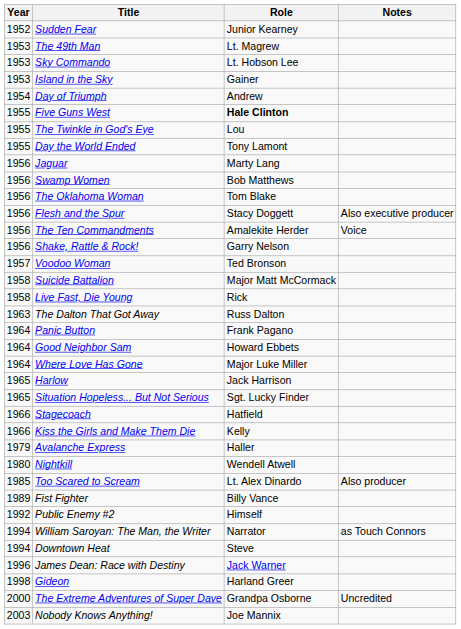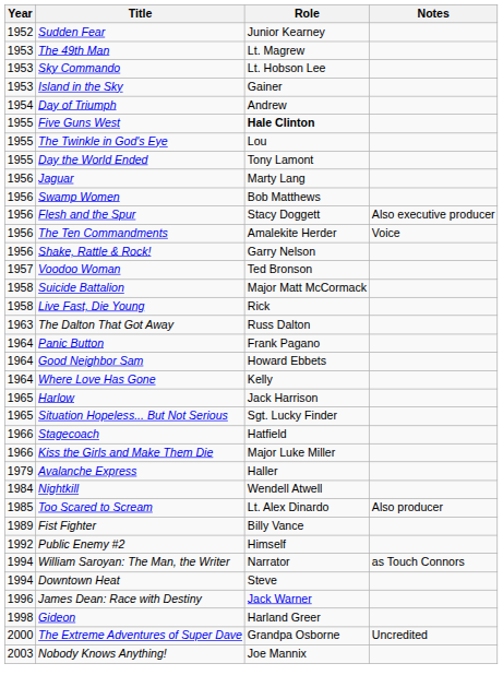- row: 1956 | The Oklahoma Woman | Tom Blake
Where Love Has Gone | Role: Major Luke Miller -> Kelly
Kiss the Girls and Make Them Die | Role: Kelly -> Major Luke Miller
Nightkill | Year: 1980 -> 1984
